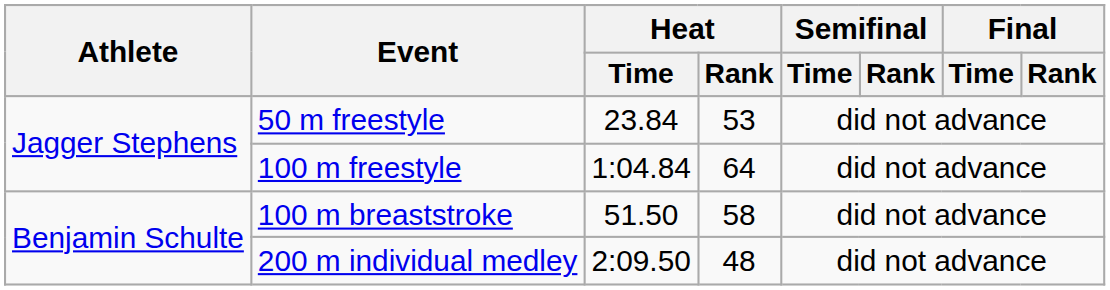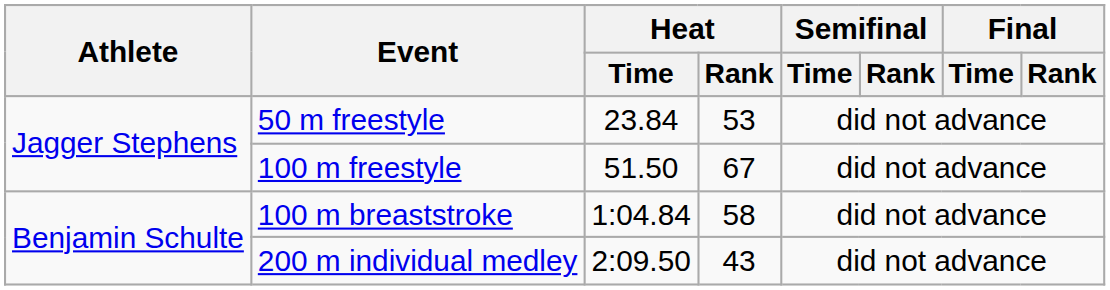100 m freestyle | Heat / Time: 1:04.84 -> 51.50
100 m freestyle | Heat / Rank: 64 -> 67
100 m breaststroke | Heat / Time: 51.50 -> 1:04.84
200 m individual medley | Heat / Rank: 48 -> 43
